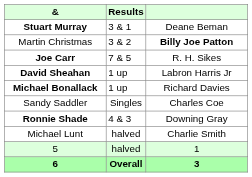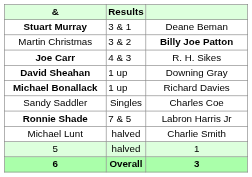Joe Carr | Results: 7 & 5 -> 4 & 3
David Sheahan | column 3: Labron Harris Jr -> Downing Gray
Ronnie Shade | Results: 4 & 3 -> 7 & 5
Ronnie Shade | column 3: Downing Gray -> Labron Harris Jr
